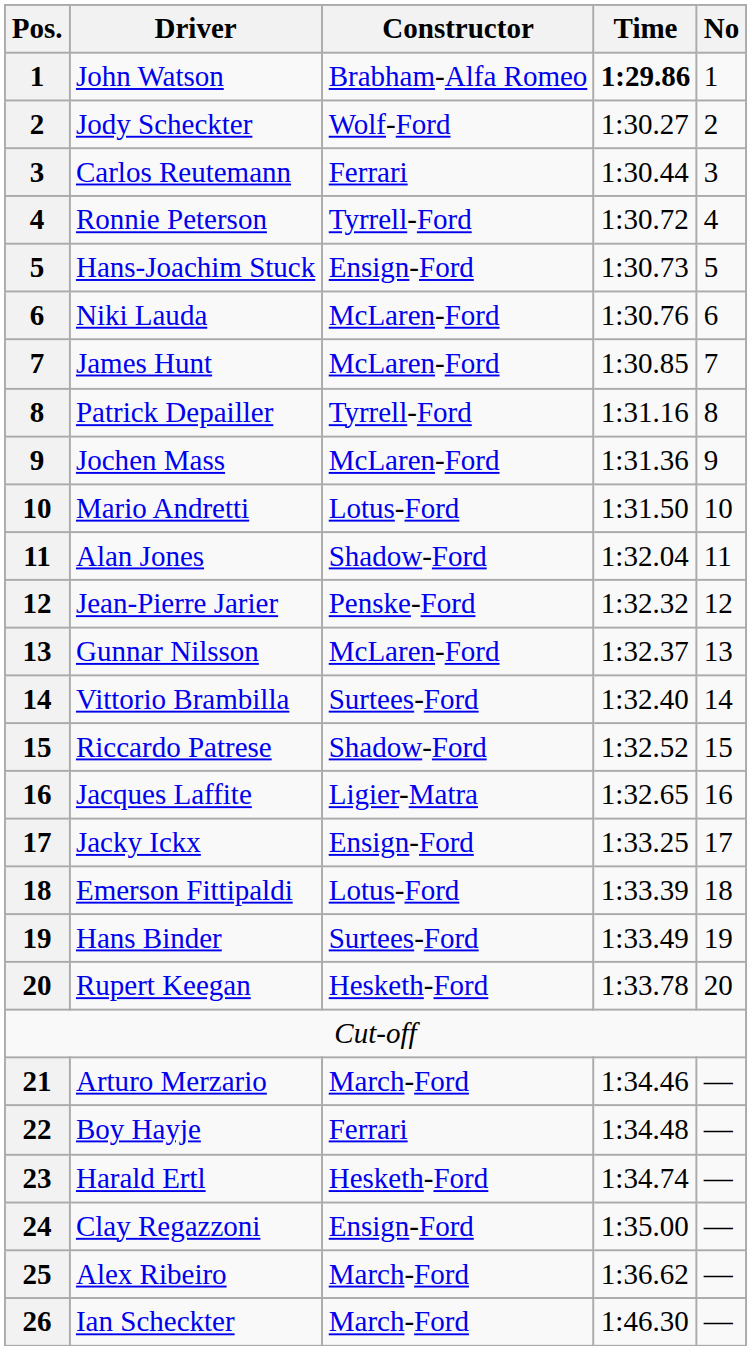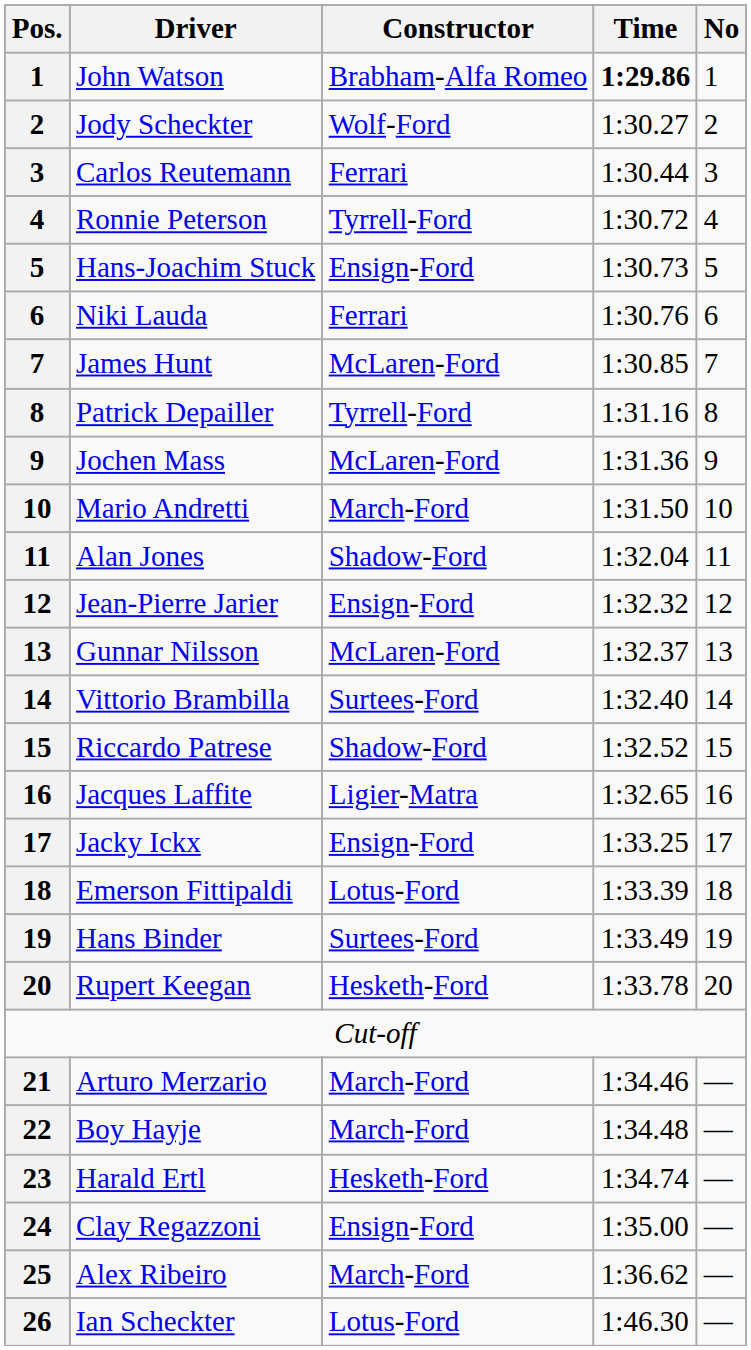Niki Lauda | Constructor: McLaren-Ford -> Ferrari
Mario Andretti | Constructor: Lotus-Ford -> March-Ford
Jean-Pierre Jarier | Constructor: Penske-Ford -> Ensign-Ford
Boy Hayje | Constructor: Ferrari -> March-Ford
Ian Scheckter | Constructor: March-Ford -> Lotus-Ford
